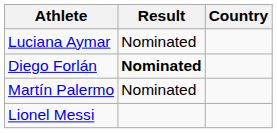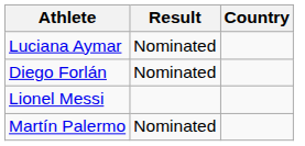Diego Forlán | Result: bold -> normal
rows swapped: Martín Palermo <-> Lionel Messi
